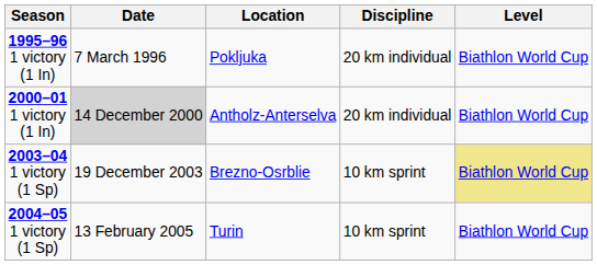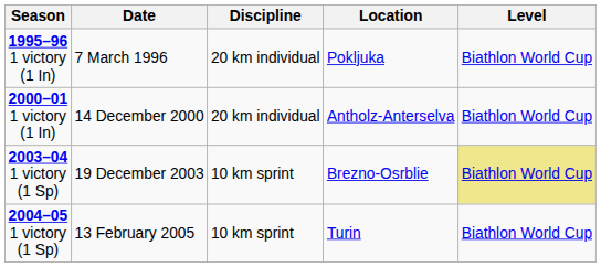columns swapped: Location <-> Discipline
2000–01 1 victory (1 In) | Date: lightgrey background -> no background
